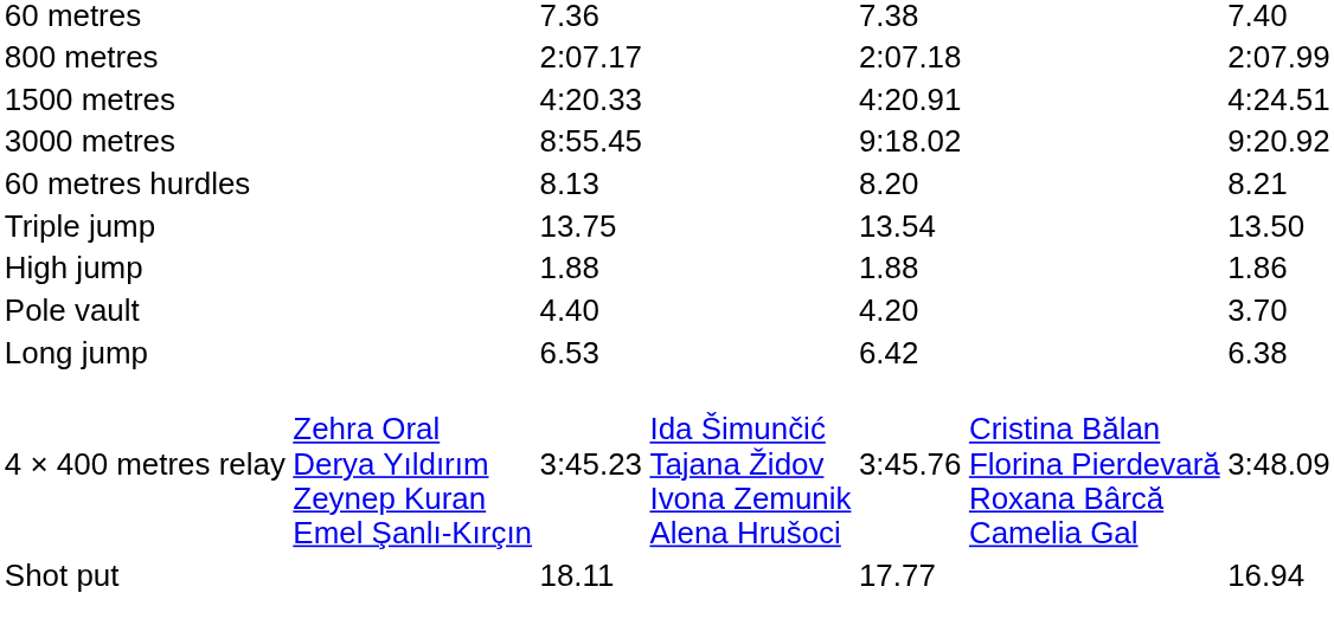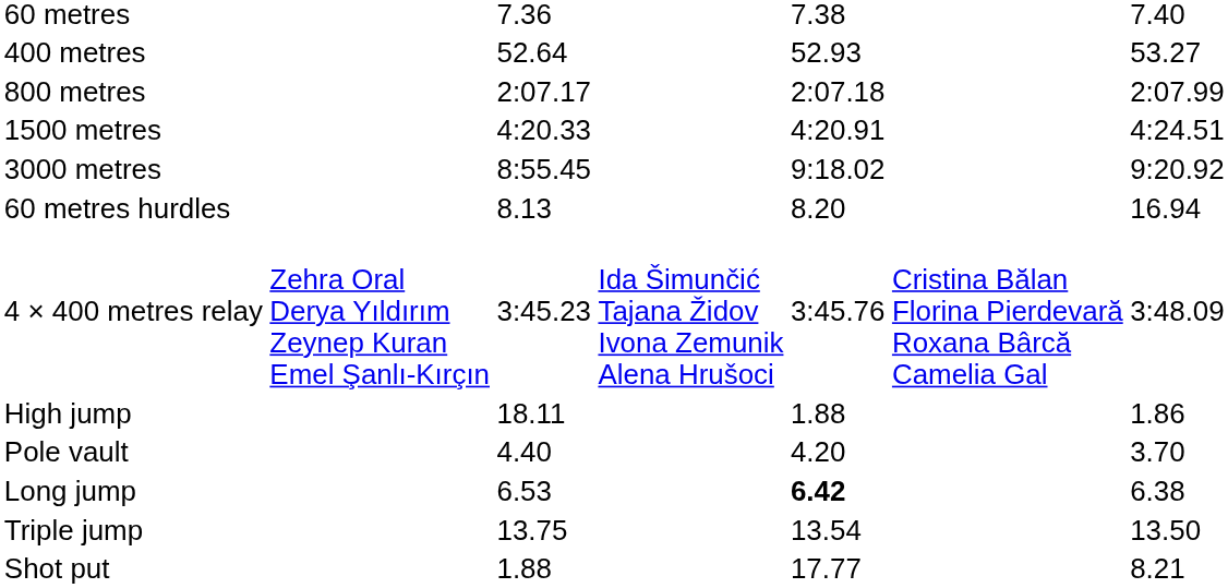+ row: 400 metres | 52.64 | 52.93 | 53.27
60 metres hurdles | column 7: 8.21 -> 16.94
rows swapped: 4 × 400 metres relay <-> Triple jump
High jump | column 3: 1.88 -> 18.11
Long jump | column 5: normal -> bold
Shot put | column 3: 18.11 -> 1.88
Shot put | column 7: 16.94 -> 8.21
